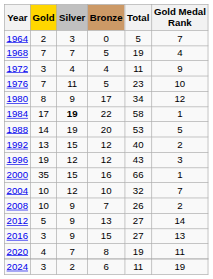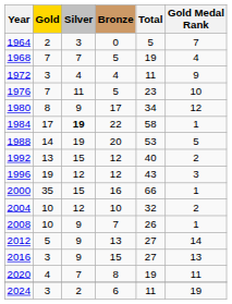2004 | Gold Medal Rank: 7 -> 2
2008 | Gold Medal Rank: 2 -> 1
